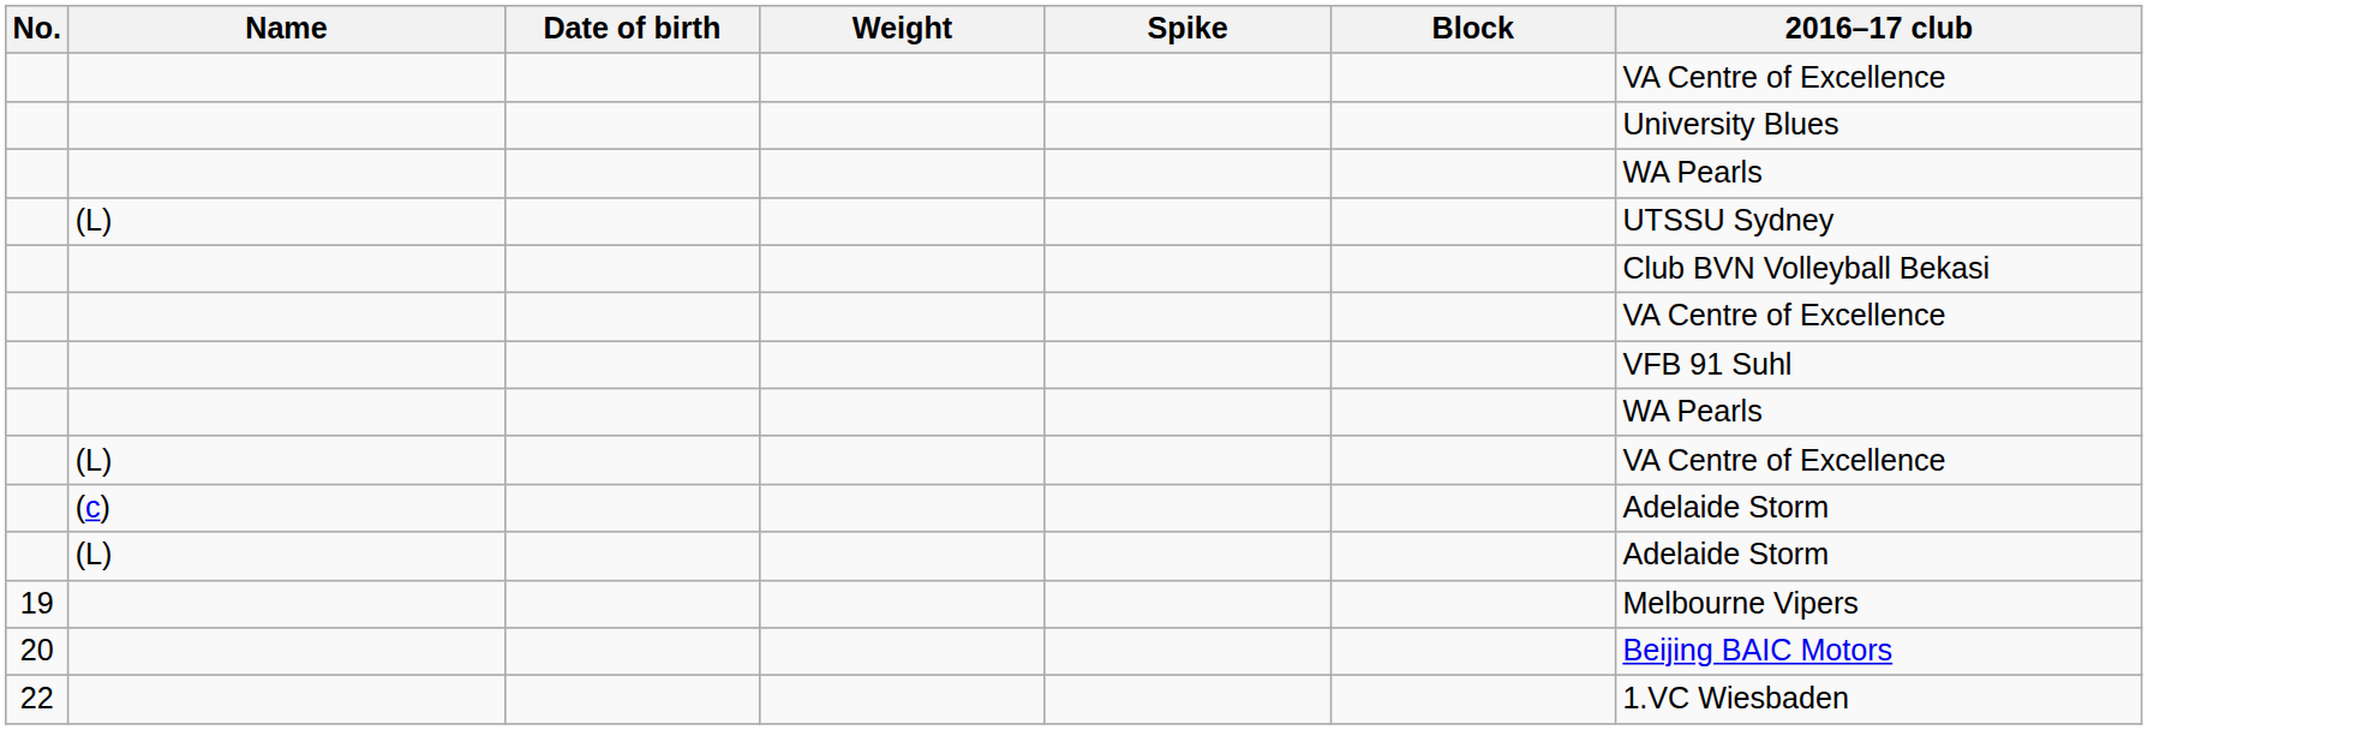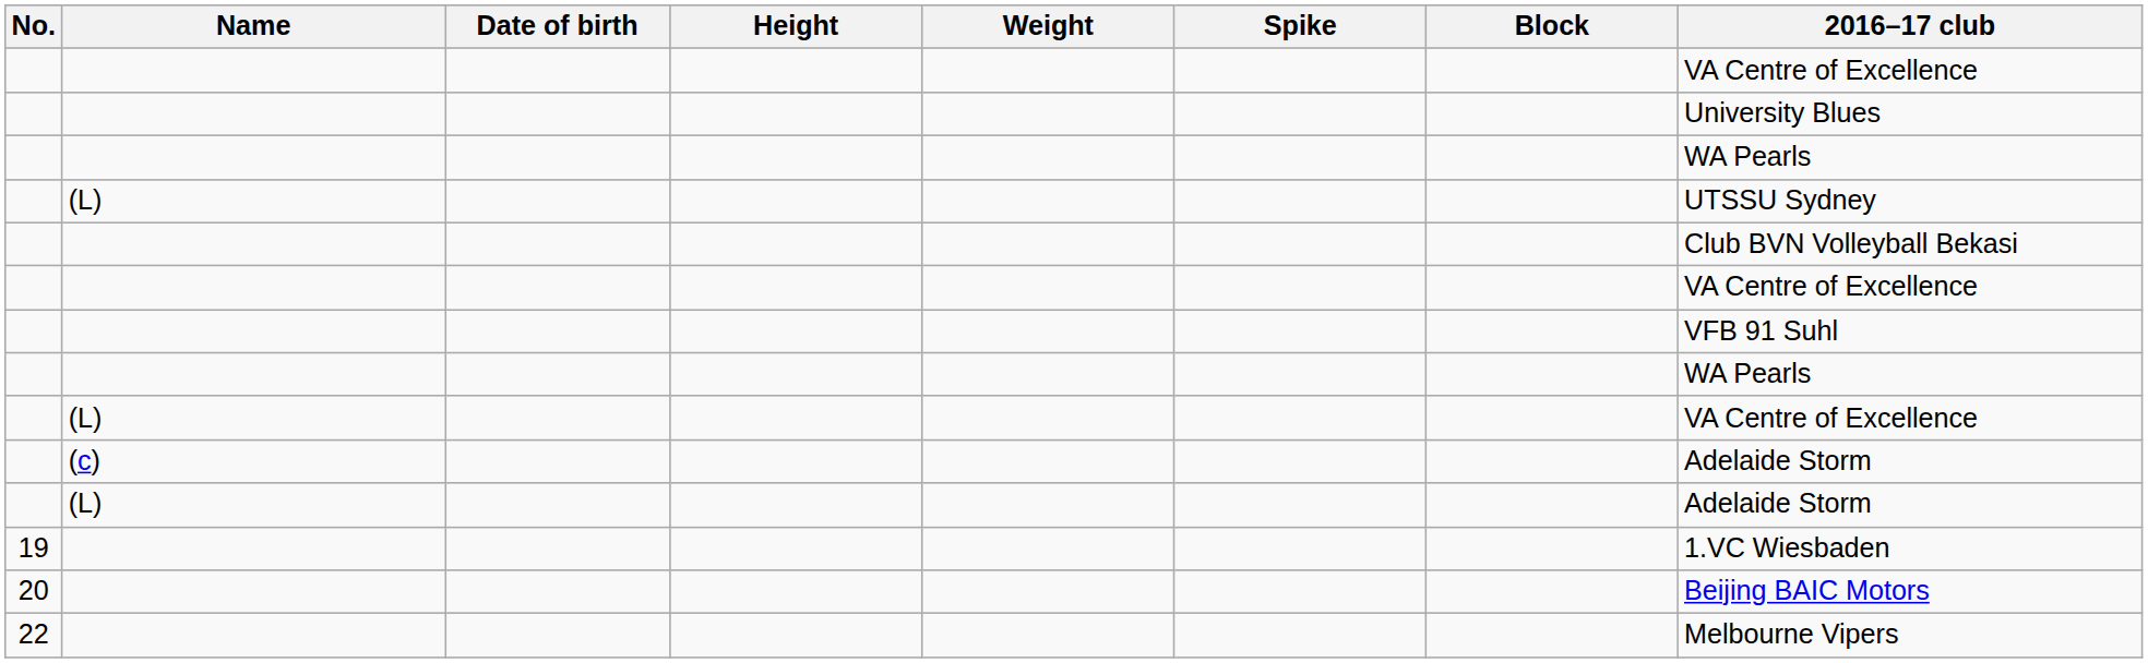+ column: Height
19 | 2016–17 club: Melbourne Vipers -> 1.VC Wiesbaden
22 | 2016–17 club: 1.VC Wiesbaden -> Melbourne Vipers
